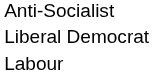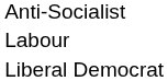rows swapped: Labour <-> Liberal Democrat
